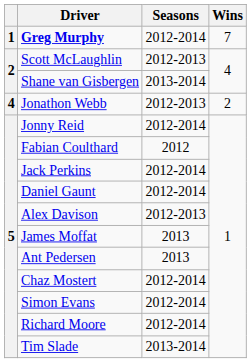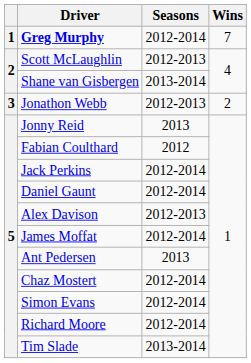Jonathon Webb | column 1: 4 -> 3
Jonny Reid | Seasons: 2012-2014 -> 2013
James Moffat | Seasons: 2013 -> 2012-2014
